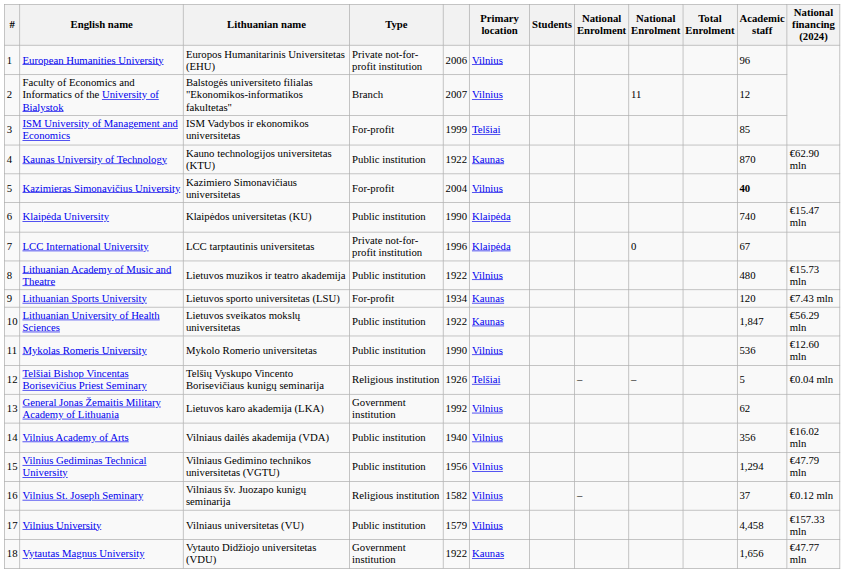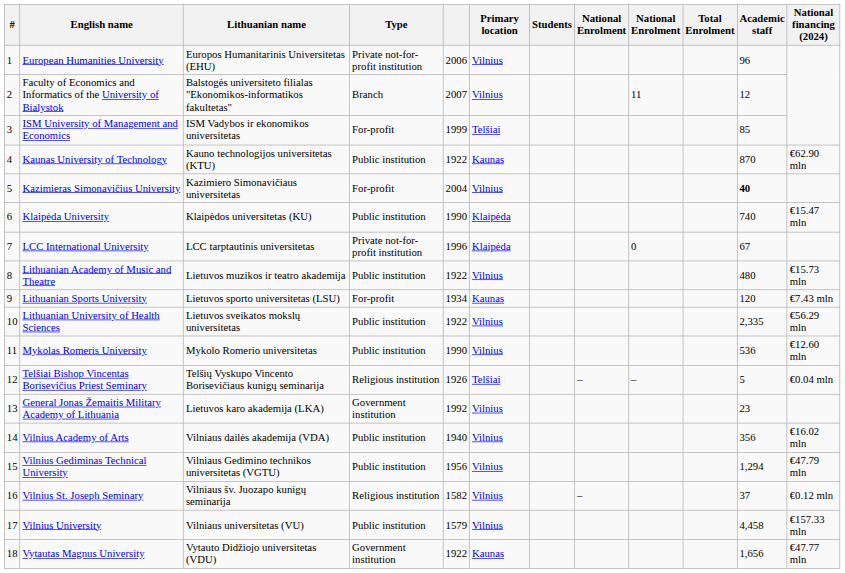Lithuanian University of Health Sciences | Primary location: Kaunas -> Vilnius
Lithuanian University of Health Sciences | Academic staff: 1,847 -> 2,335
General Jonas Žemaitis Military Academy of Lithuania | Academic staff: 62 -> 23
